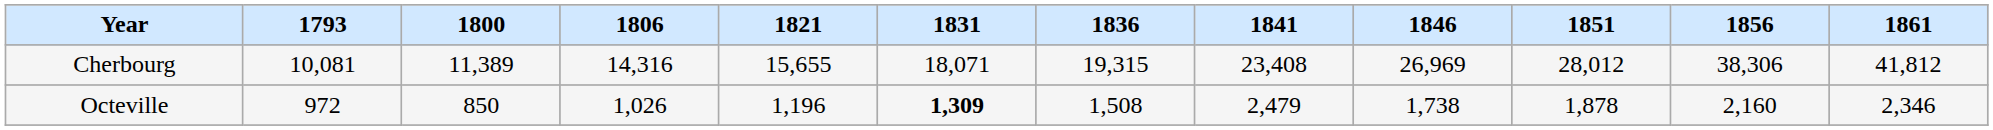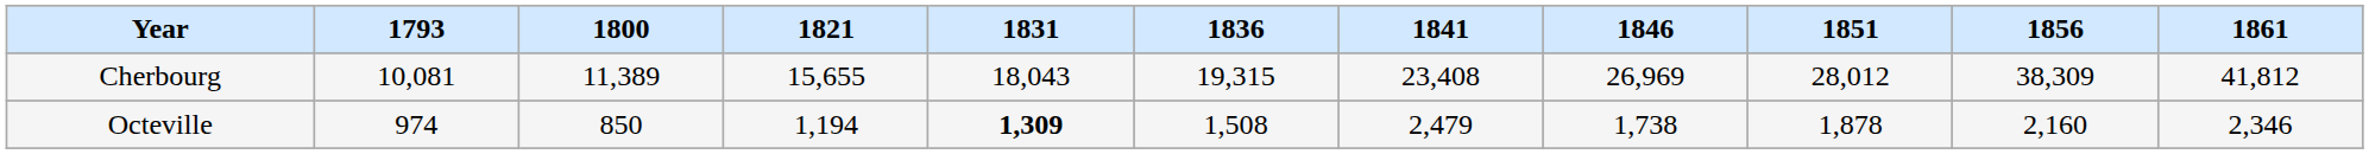- column: 1806 | 14,316 | 1,026
Cherbourg | 1831: 18,071 -> 18,043
Cherbourg | 1856: 38,306 -> 38,309
Octeville | 1793: 972 -> 974
Octeville | 1821: 1,196 -> 1,194
